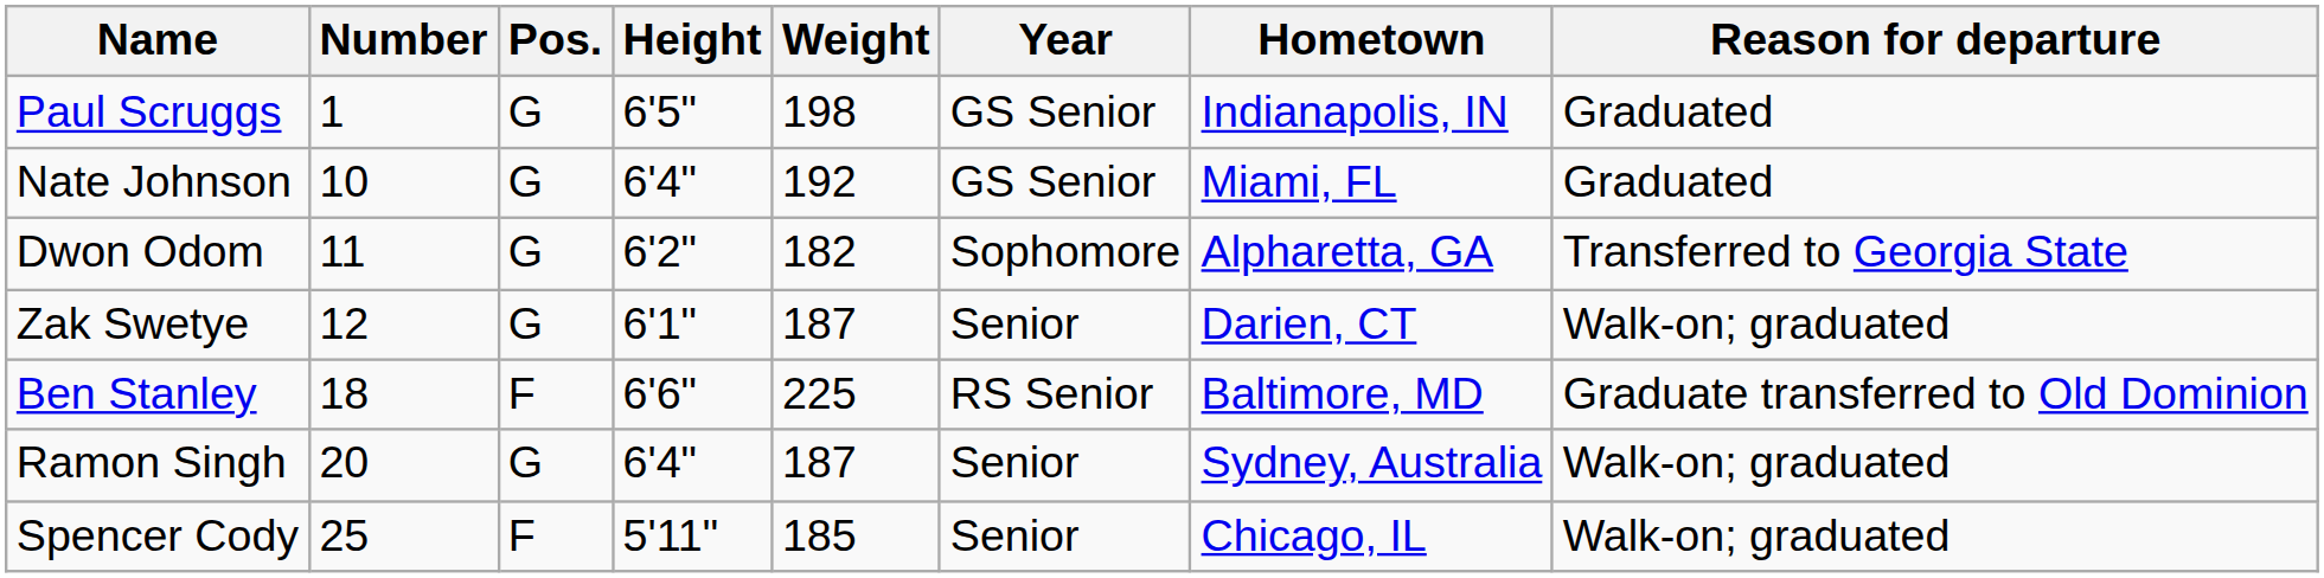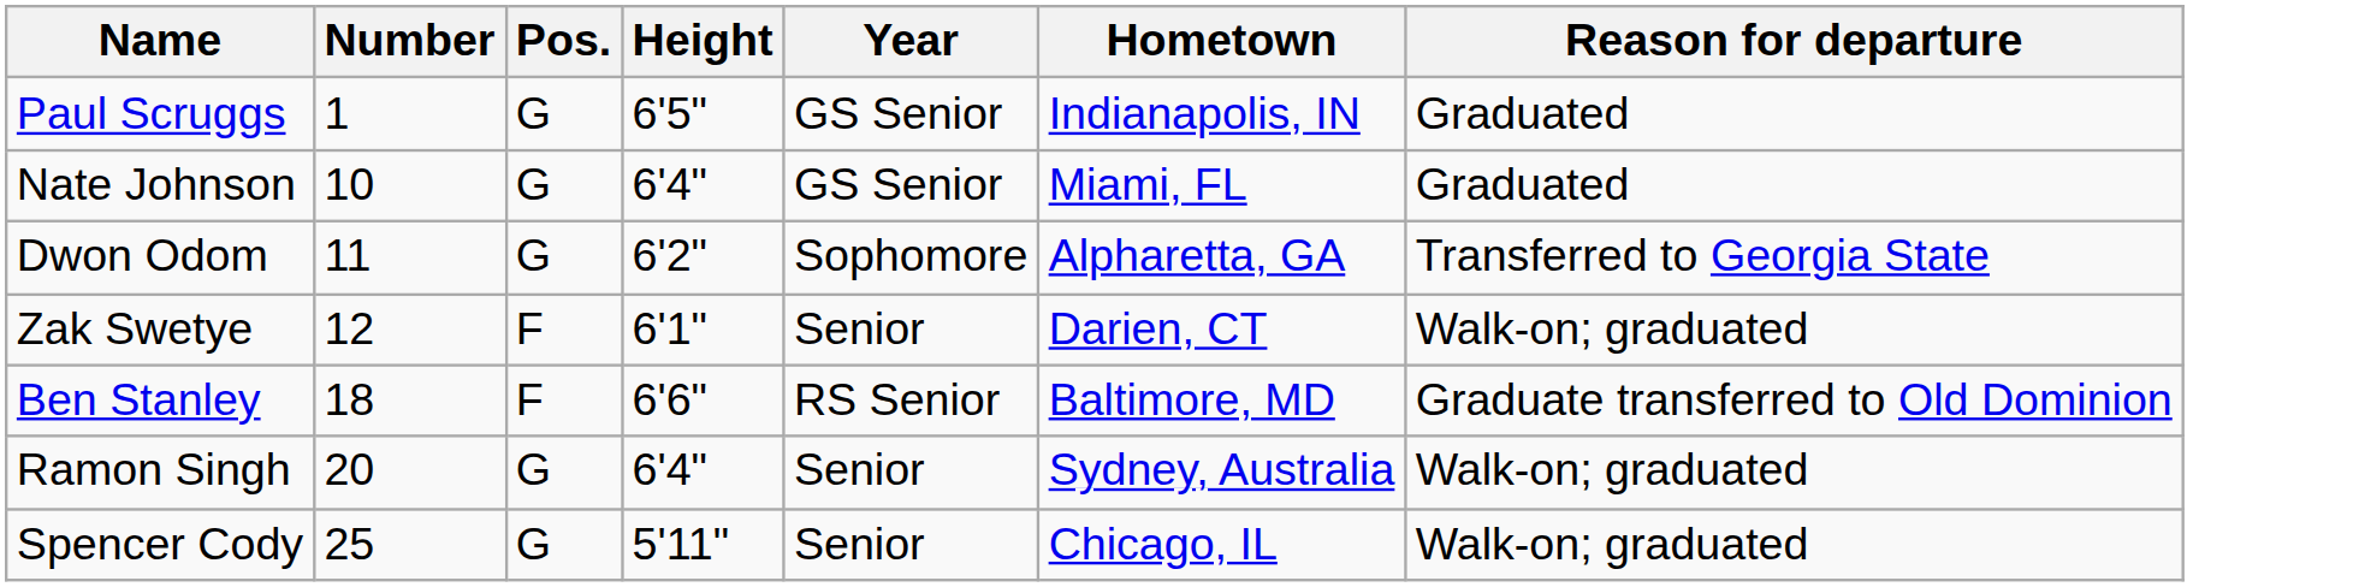- column: Weight | 198 | 192 | 182 | 187 | 225 | 187 | 185
Zak Swetye | Pos.: G -> F
Spencer Cody | Pos.: F -> G
